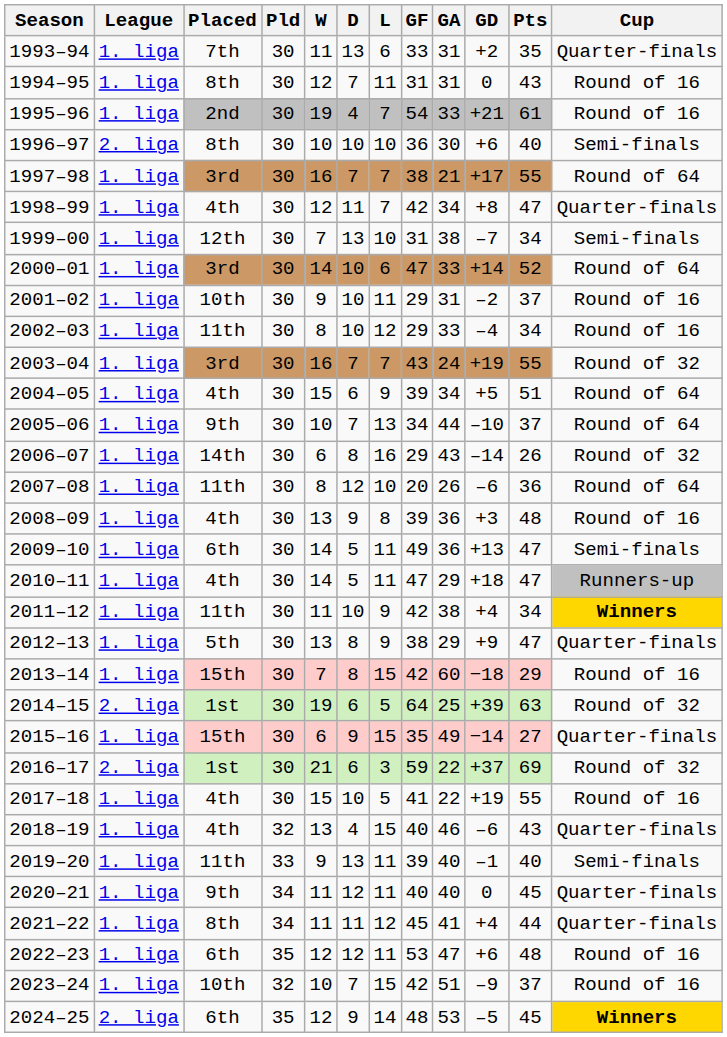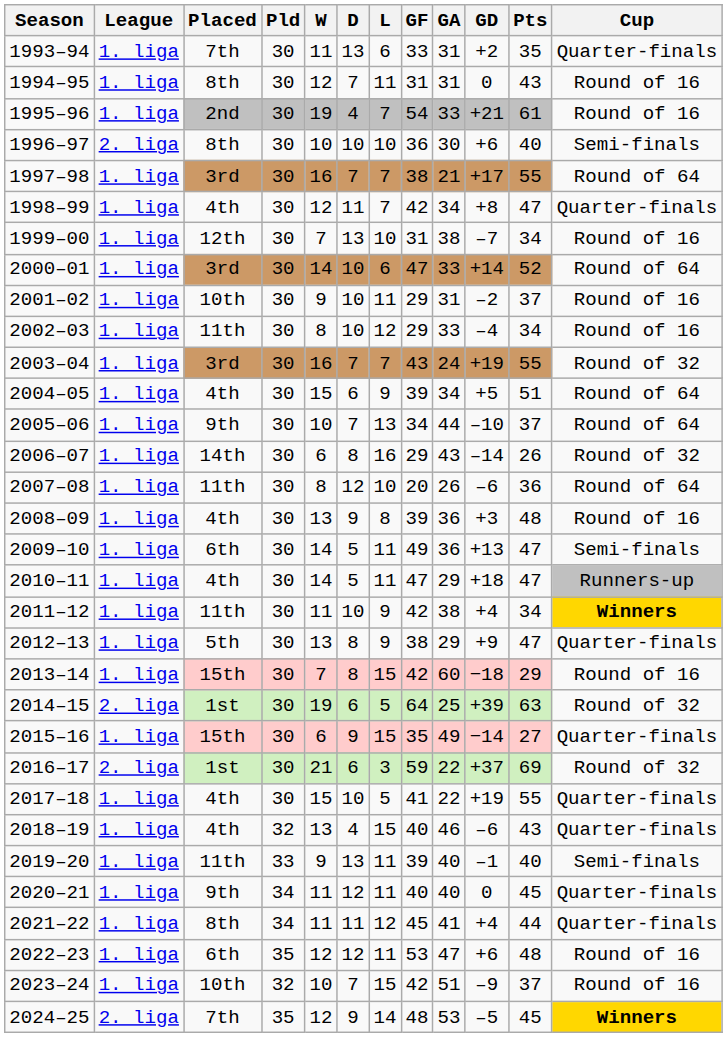1999–00 | Cup: Semi-finals -> Round of 16
2017–18 | Cup: Round of 16 -> Quarter-finals
2024–25 | Placed: 6th -> 7th
